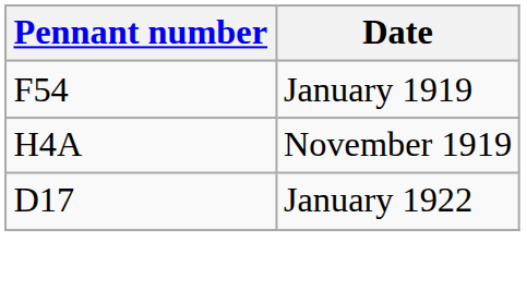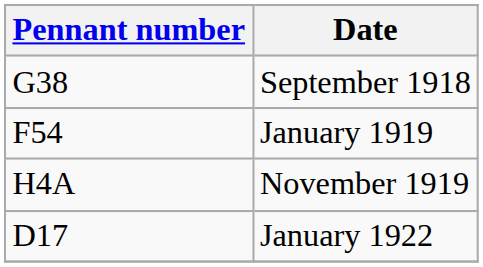+ row: G38 | September 1918
